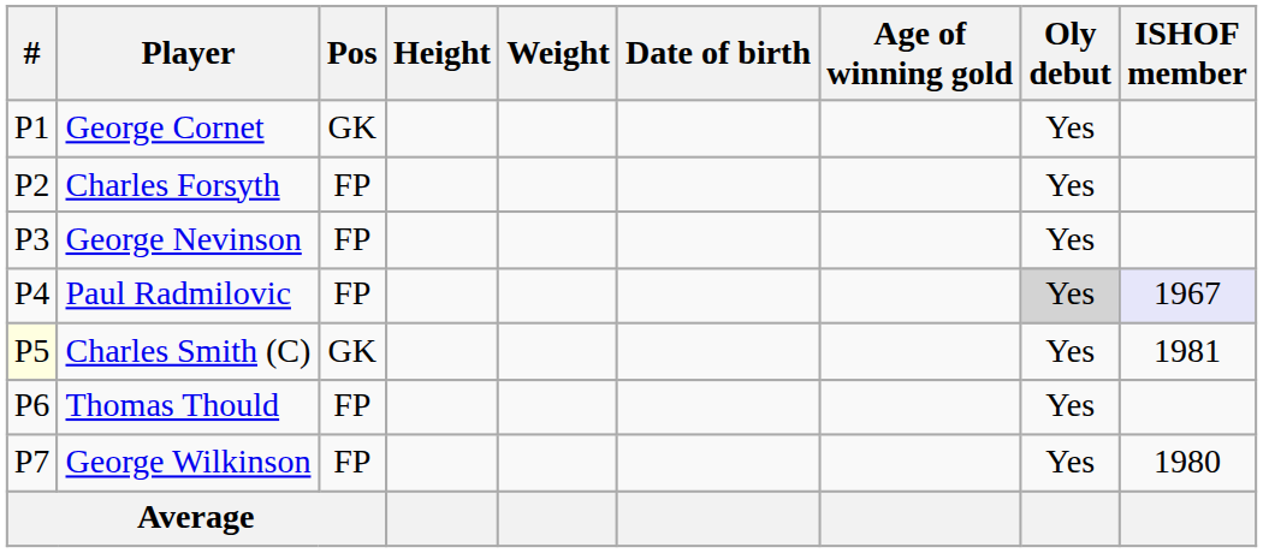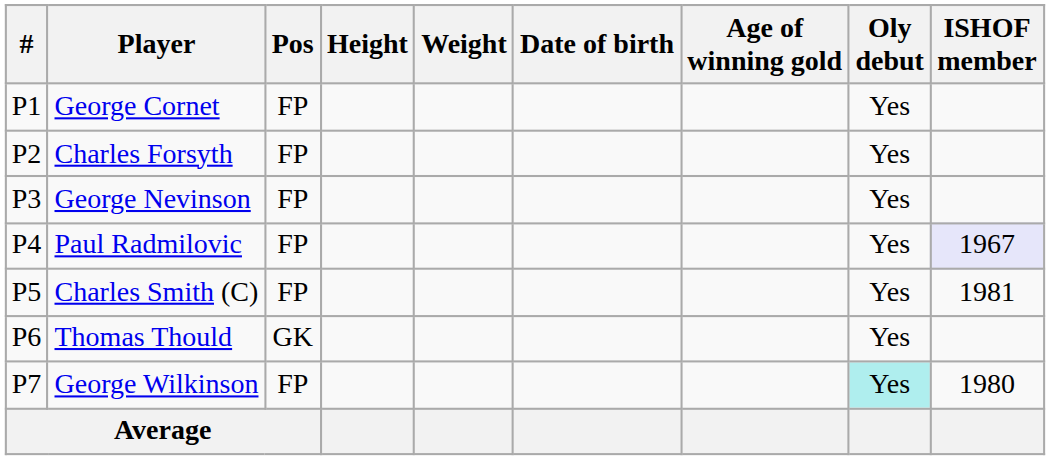George Cornet | Pos: GK -> FP
Paul Radmilovic | Oly debut: lightgrey background -> no background
Charles Smith (C) | #: lightyellow background -> no background
Charles Smith (C) | Pos: GK -> FP
Thomas Thould | Pos: FP -> GK
George Wilkinson | Oly debut: no background -> paleturquoise background
